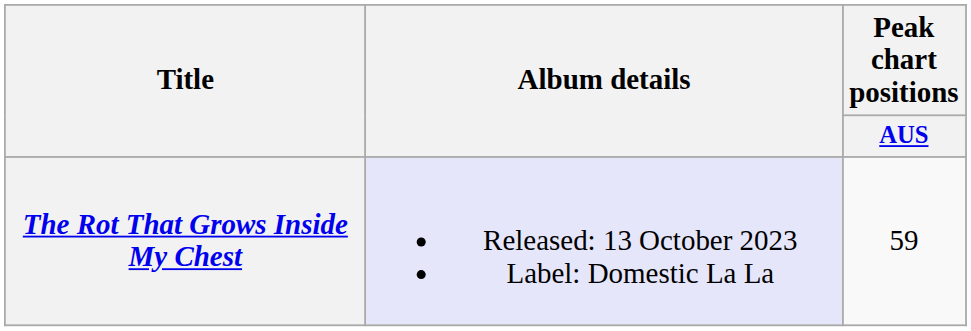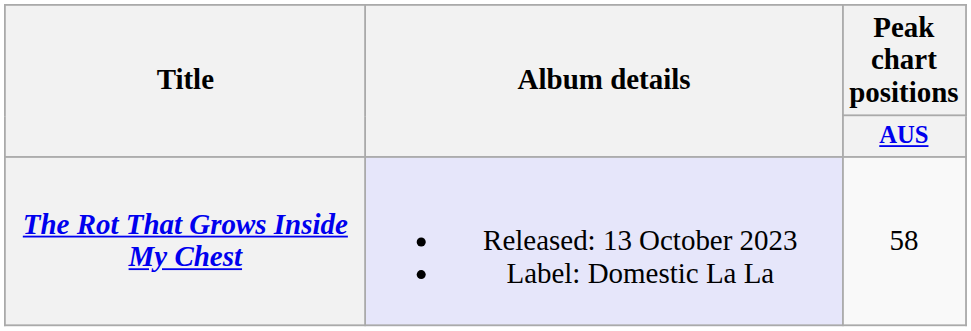The Rot That Grows Inside My Chest | Peak chart positions / AUS: 59 -> 58
